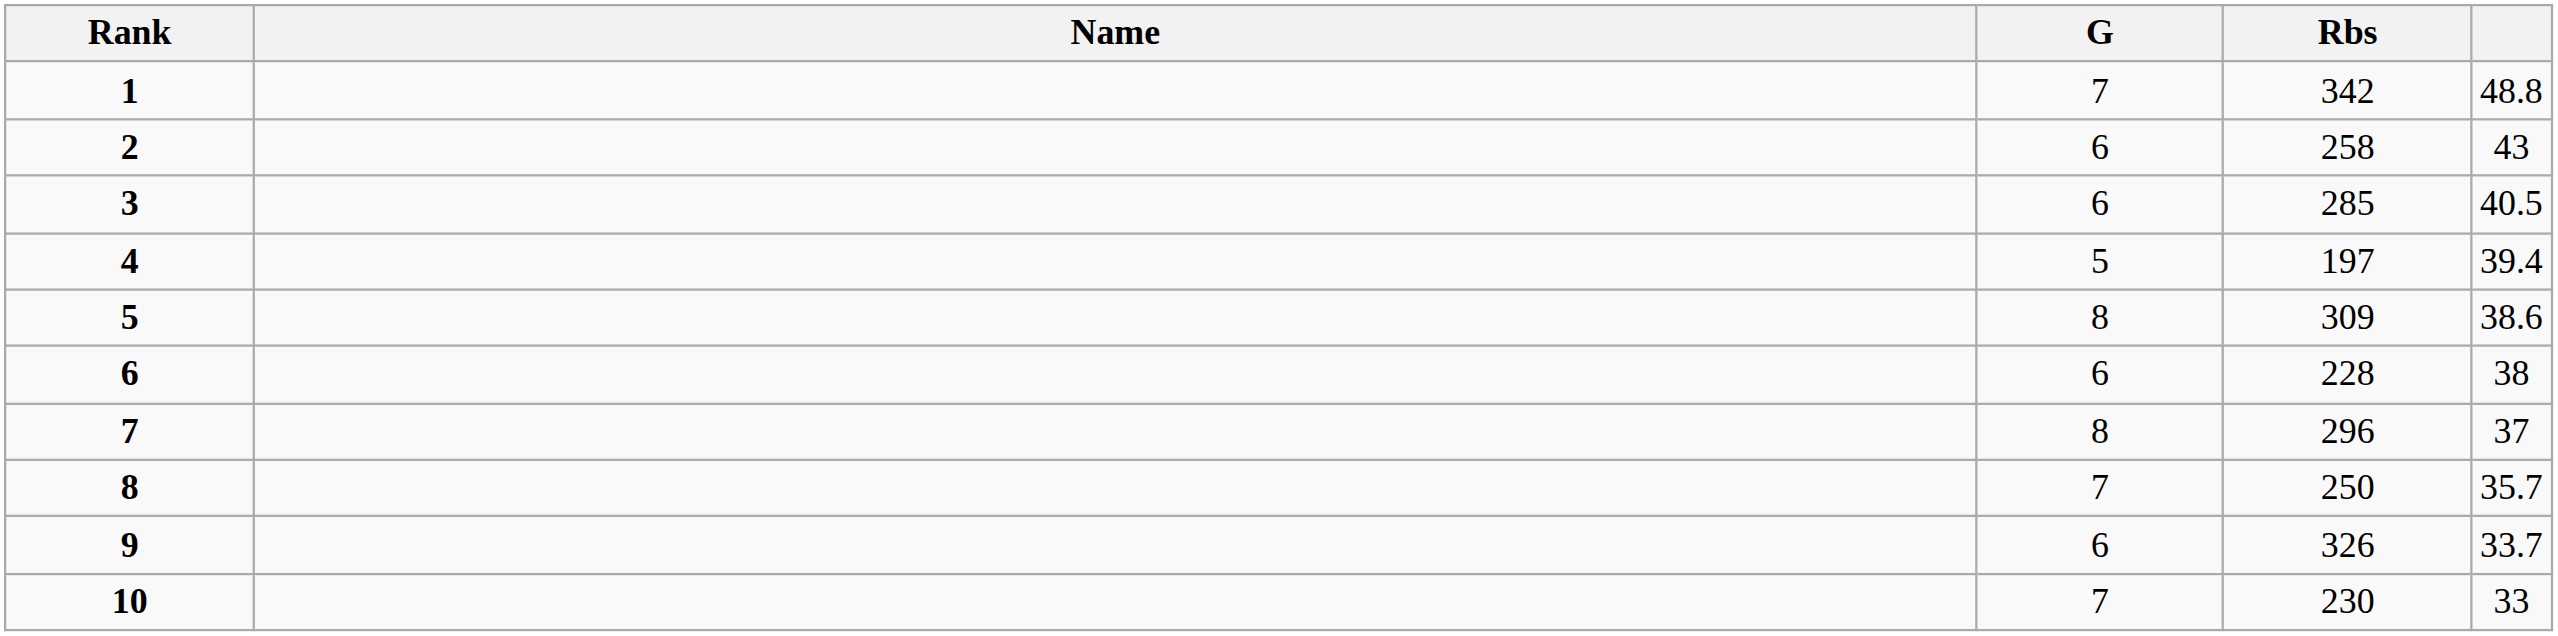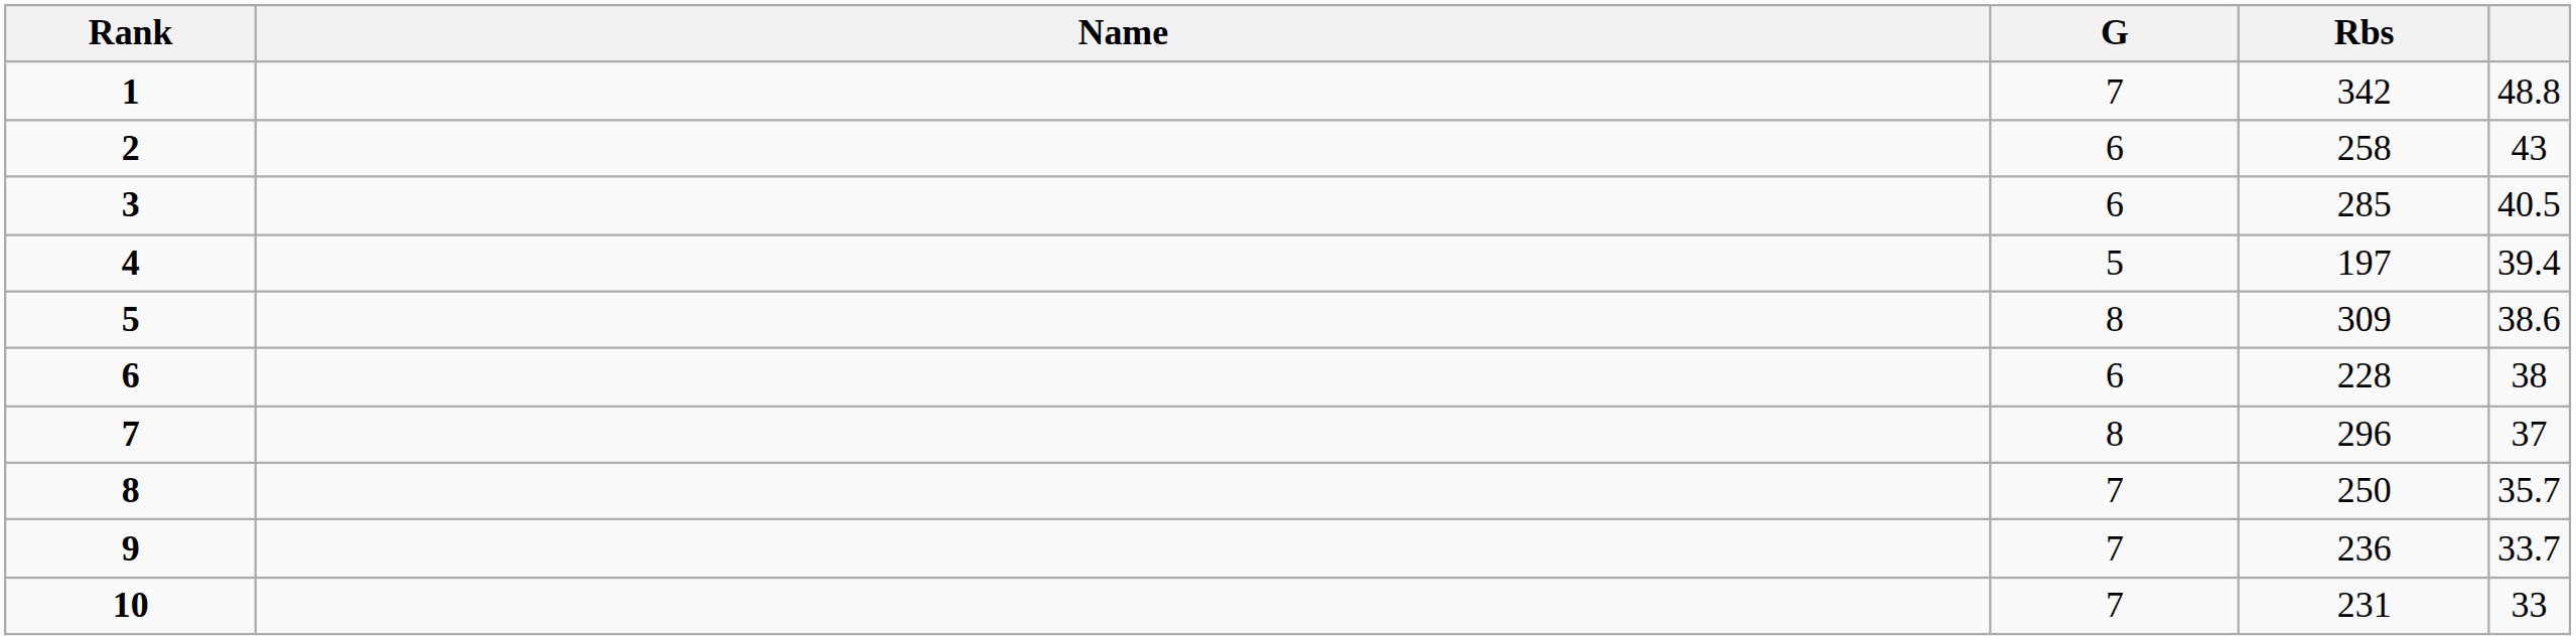9 | G: 6 -> 7
9 | Rbs: 326 -> 236
10 | Rbs: 230 -> 231
